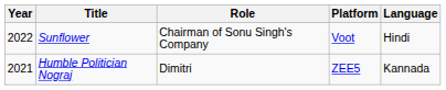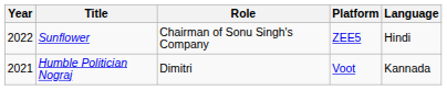Sunflower | Platform: Voot -> ZEE5
Humble Politician Nograj | Platform: ZEE5 -> Voot
